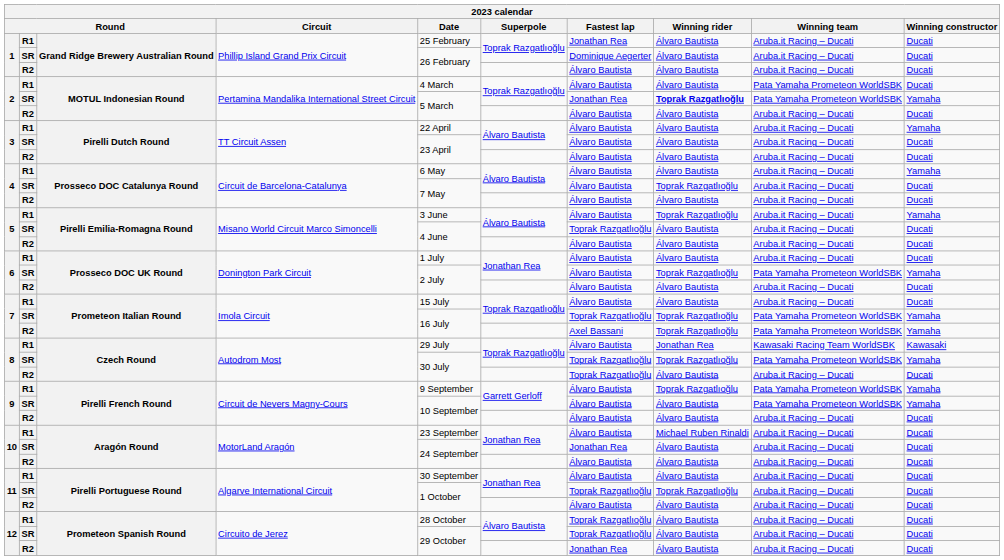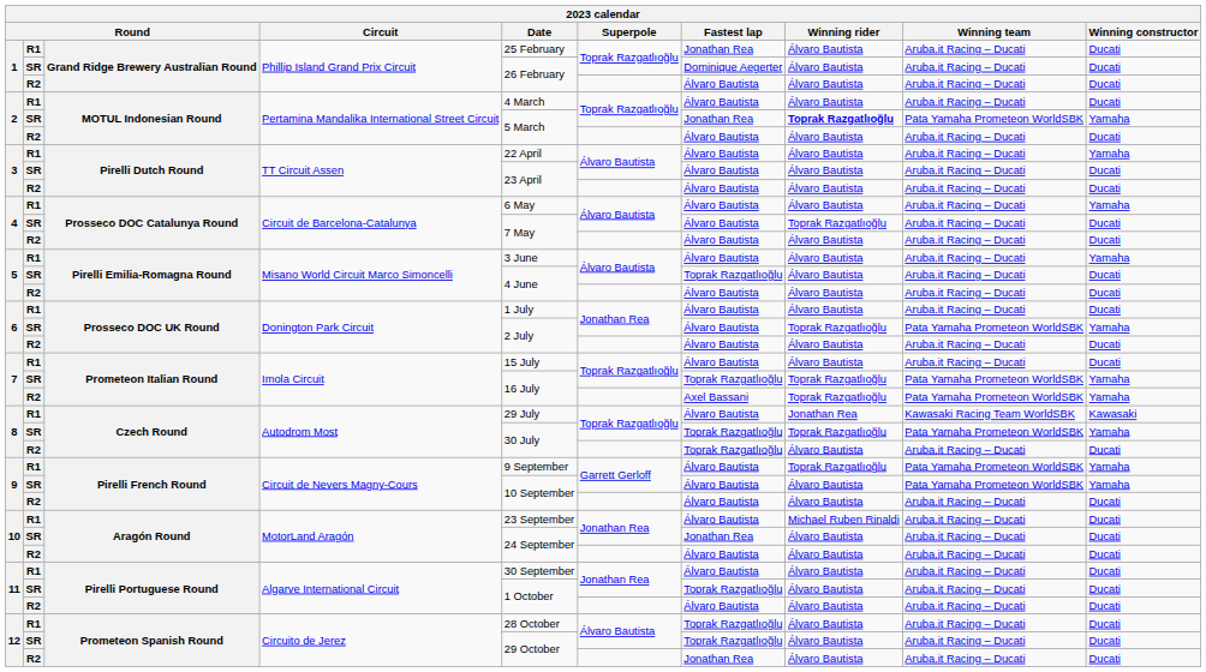2 / R1 | Winning team: Pata Yamaha Prometeon WorldSBK -> Aruba.it Racing – Ducati
5 / R1 | Winning rider: Toprak Razgatlıoğlu -> Álvaro Bautista
11 / SR | Winning rider: Toprak Razgatlıoğlu -> Álvaro Bautista
